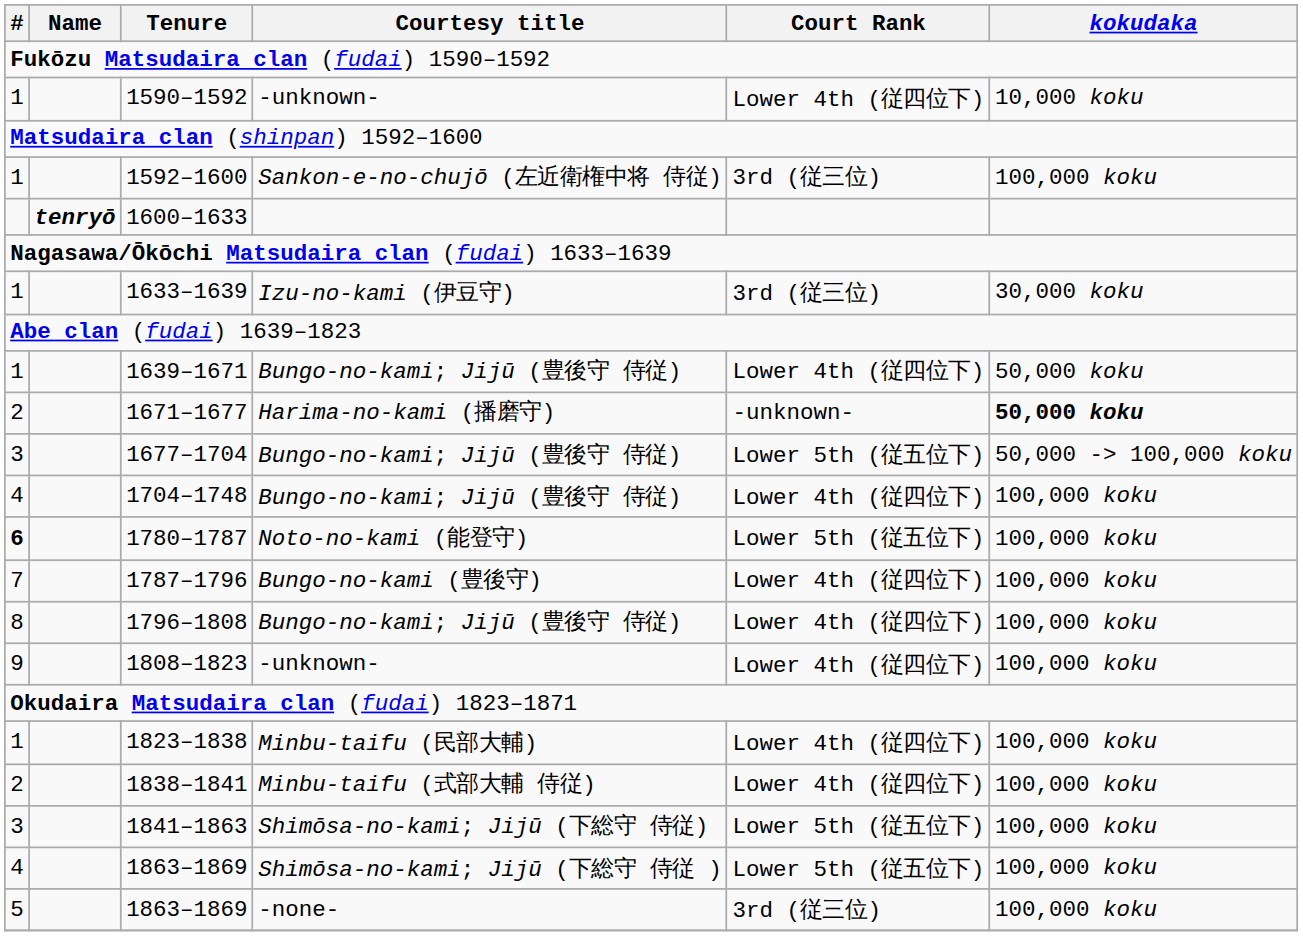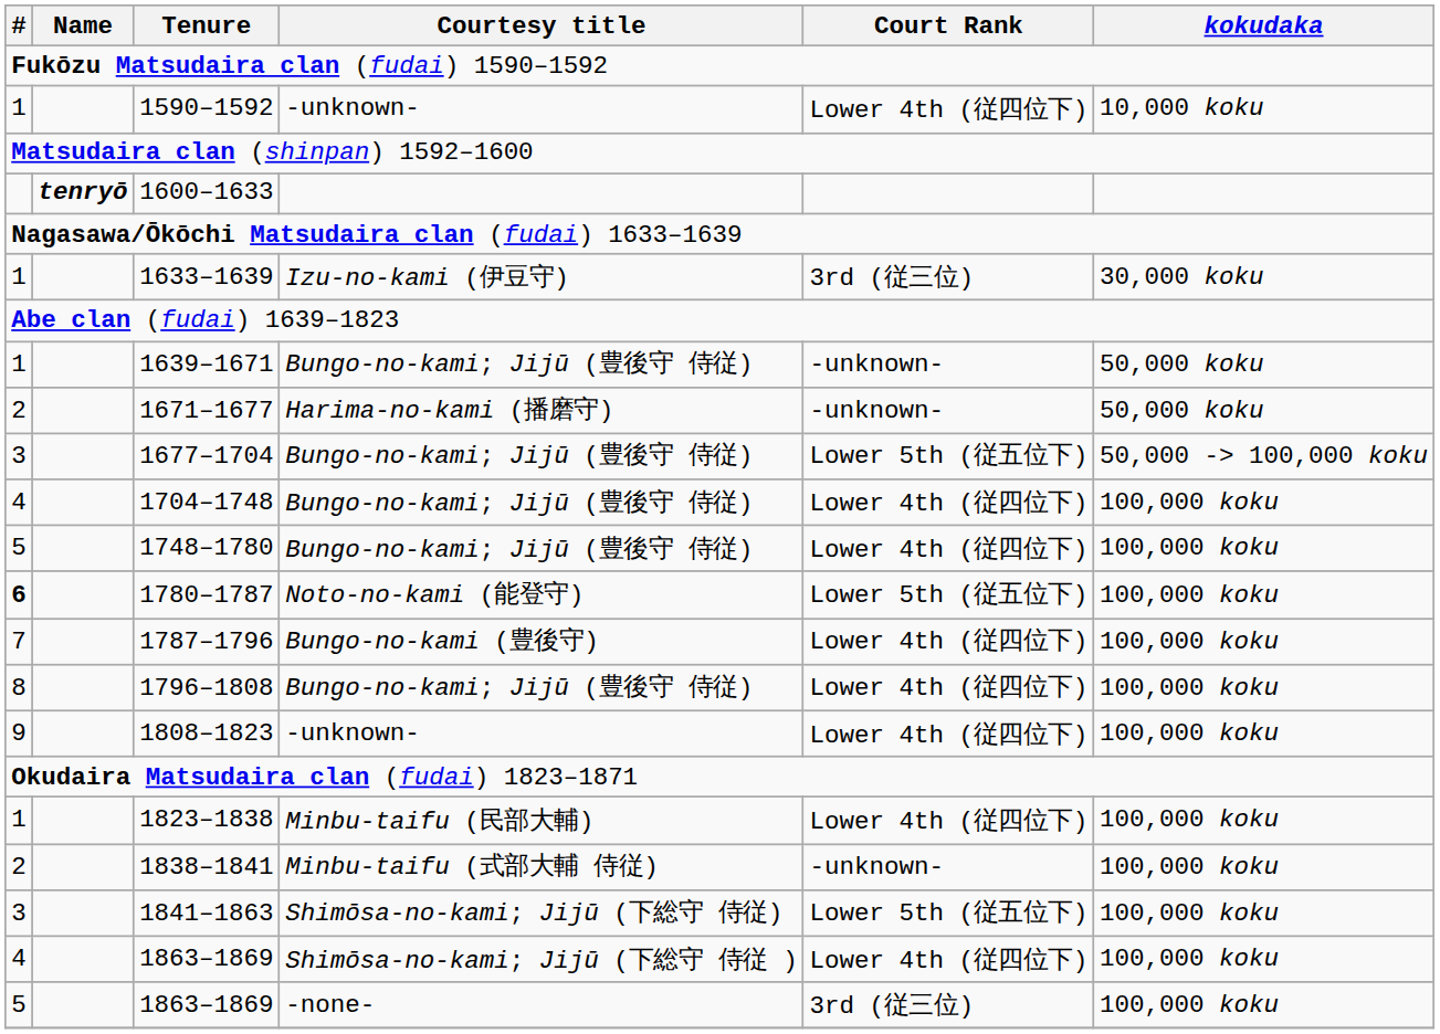- row: 1 | 1592–1600 | Sankon-e-no-chujō (左近衛権中将 侍従) | 3rd (従三位) | 100,000 koku
1639–1671 | Court Rank: Lower 4th (従四位下) -> -unknown-
1671–1677 | kokudaka: bold -> normal
+ row: 5 | 1748–1780 | Bungo-no-kami; Jijū (豊後守 侍従) | Lower 4th (従四位下) | 100,000 koku
1838–1841 | Court Rank: Lower 4th (従四位下) -> -unknown-
1863–1869 / Shimōsa-no-kami; Jijū (下総守 侍従 ) | Court Rank: Lower 5th (従五位下) -> Lower 4th (従四位下)
